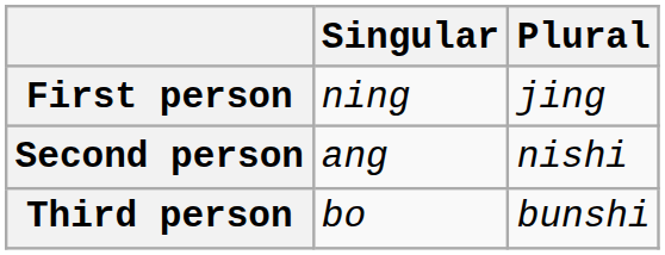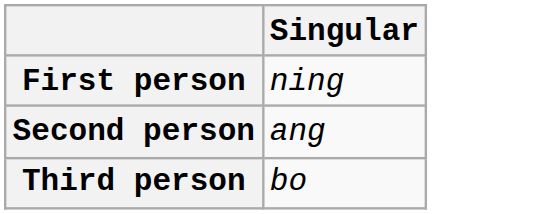- column: Plural | jing | nishi | bunshi
